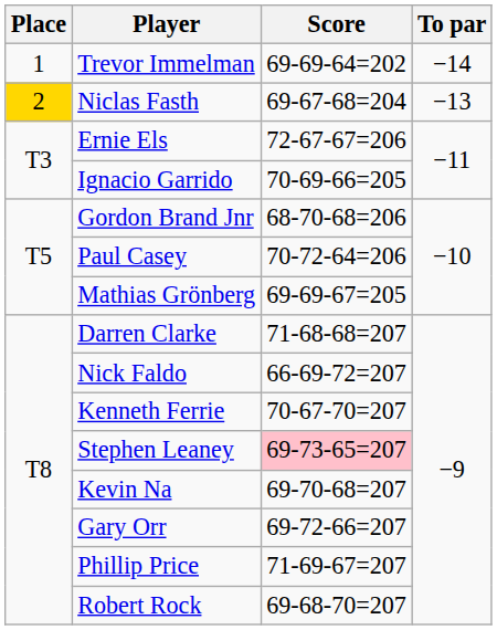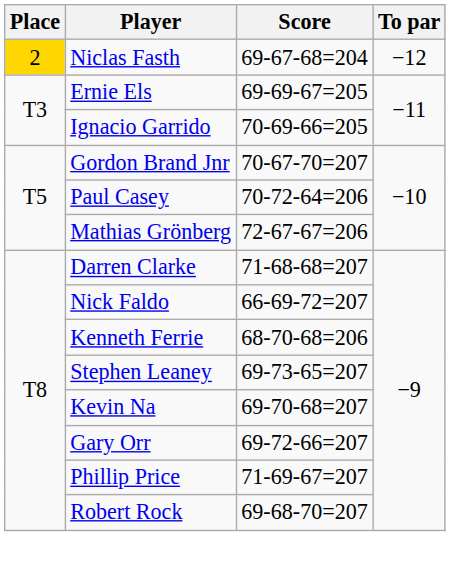- row: 1 | Trevor Immelman | 69-69-64=202 | −14
Niclas Fasth | To par: −13 -> −12
Ernie Els | Score: 72-67-67=206 -> 69-69-67=205
Gordon Brand Jnr | Score: 68-70-68=206 -> 70-67-70=207
Mathias Grönberg | Score: 69-69-67=205 -> 72-67-67=206
Kenneth Ferrie | Score: 70-67-70=207 -> 68-70-68=206
Stephen Leaney | Score: pink background -> no background
